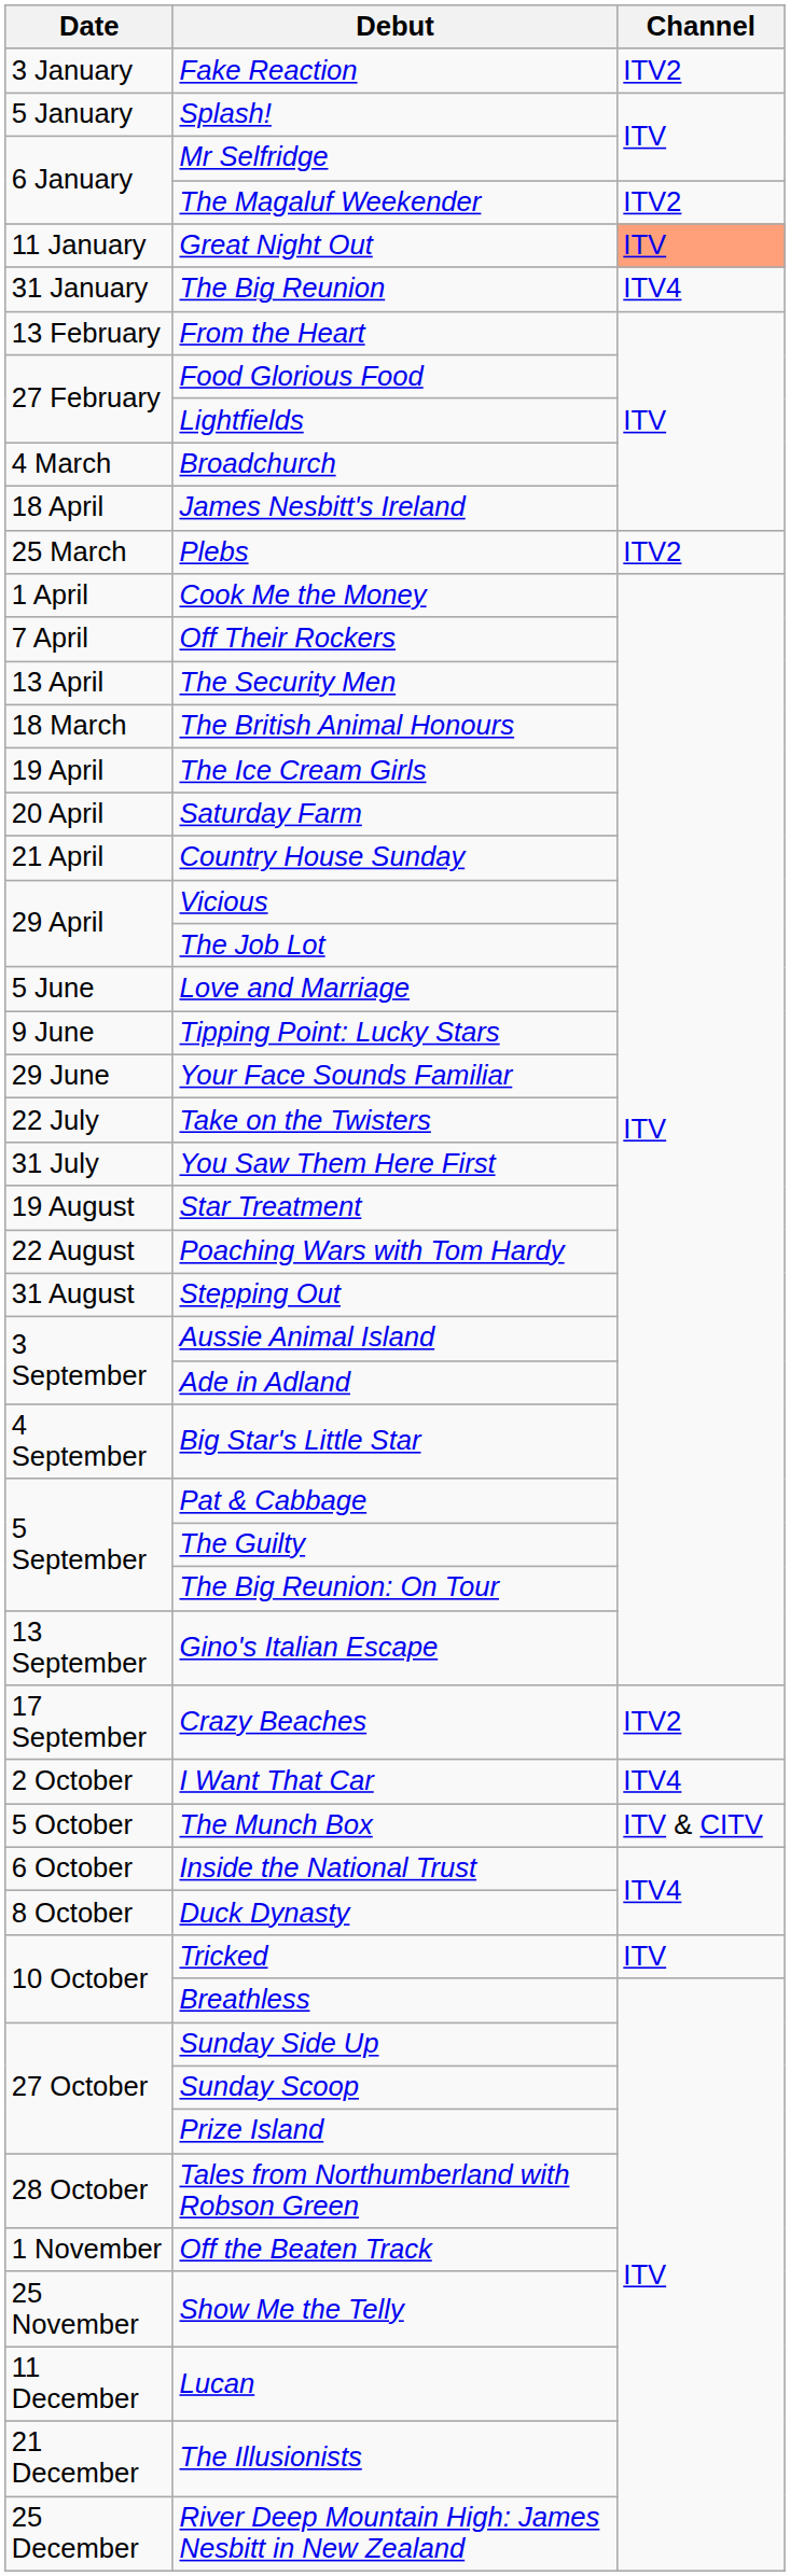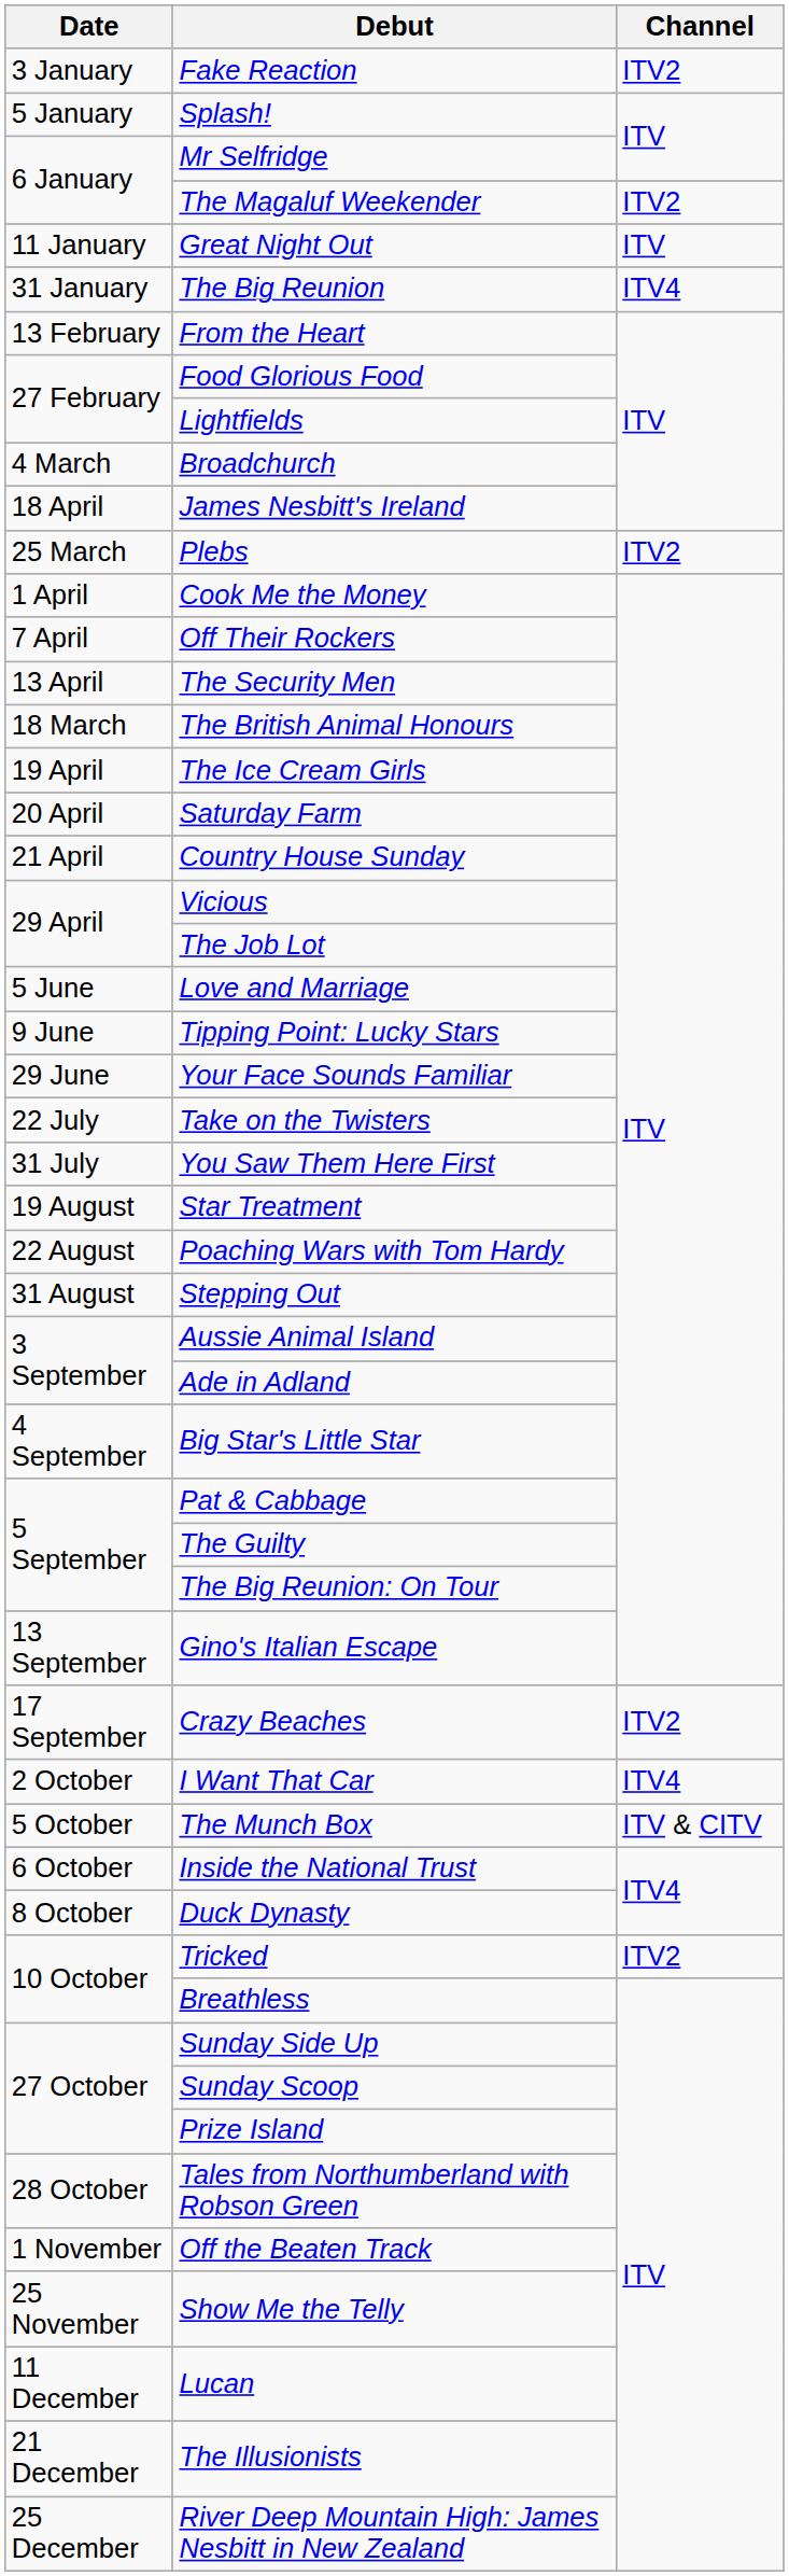Great Night Out | Channel: lightsalmon background -> no background
Tricked | Channel: ITV -> ITV2
